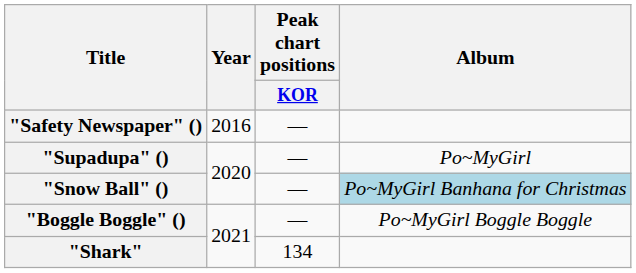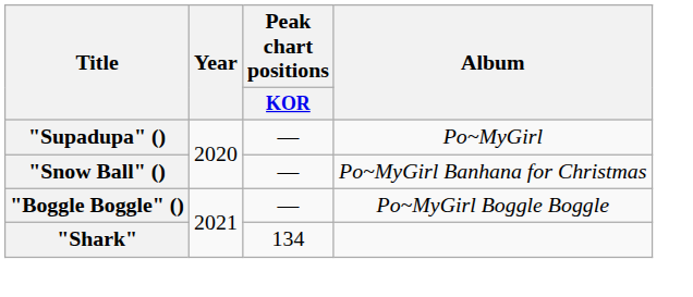- row: "Safety Newspaper" () | 2016 | —
"Snow Ball" () | Album: lightblue background -> no background
